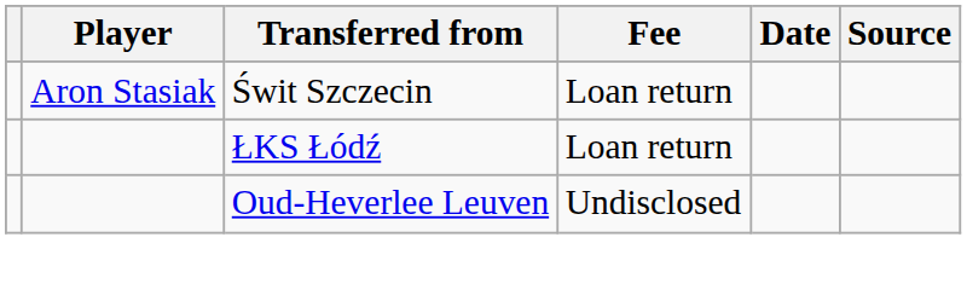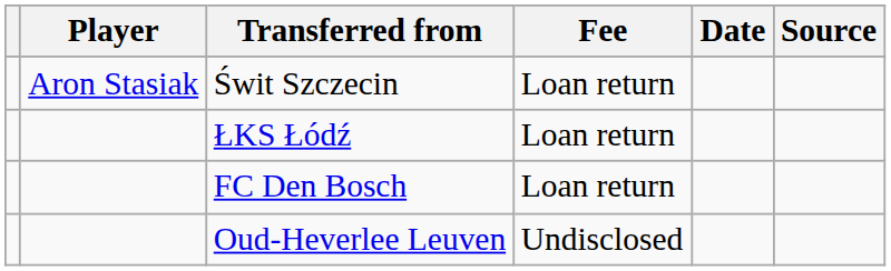+ row: FC Den Bosch | Loan return
